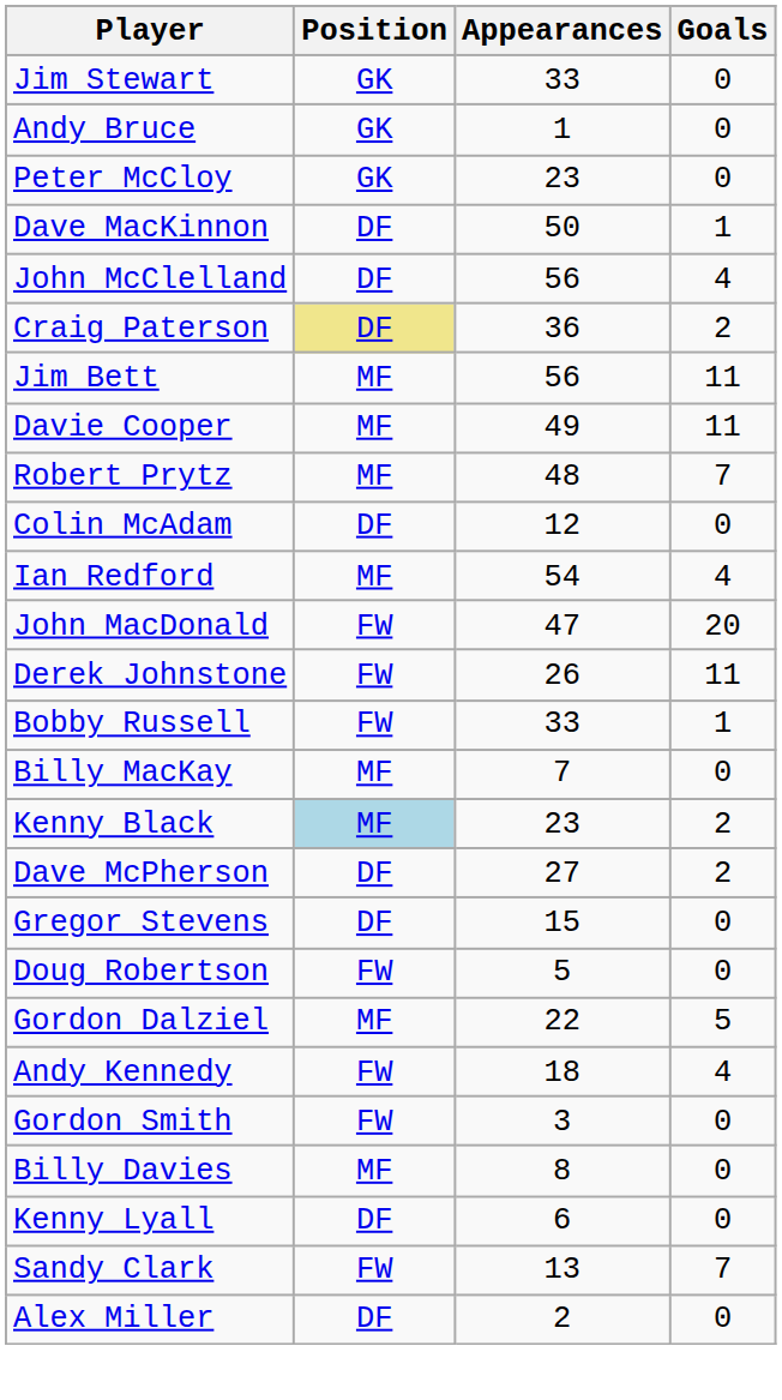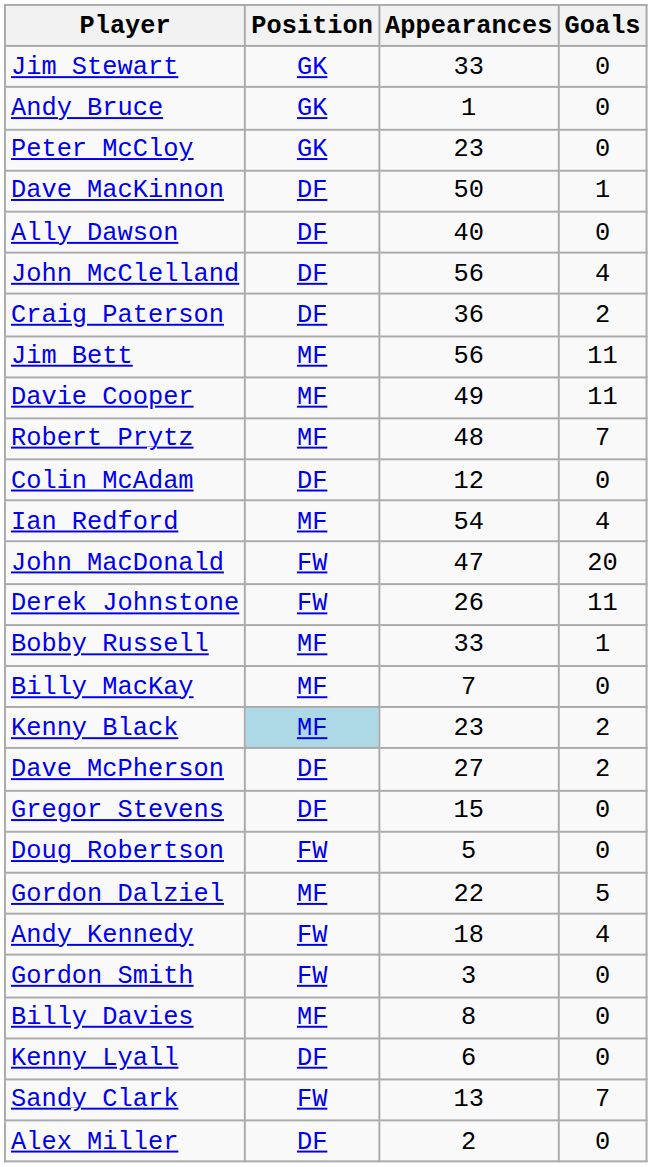+ row: Ally Dawson | DF | 40 | 0
Craig Paterson | Position: khaki background -> no background
Bobby Russell | Position: FW -> MF
